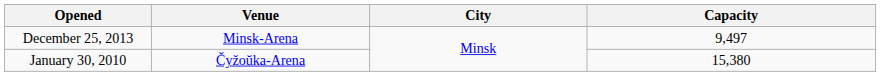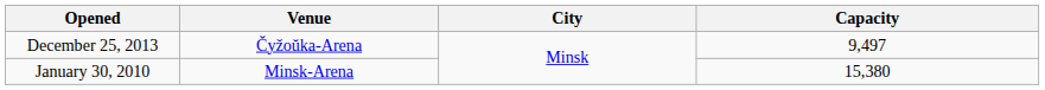December 25, 2013 | Venue: Minsk-Arena -> Čyžoŭka-Arena
January 30, 2010 | Venue: Čyžoŭka-Arena -> Minsk-Arena
